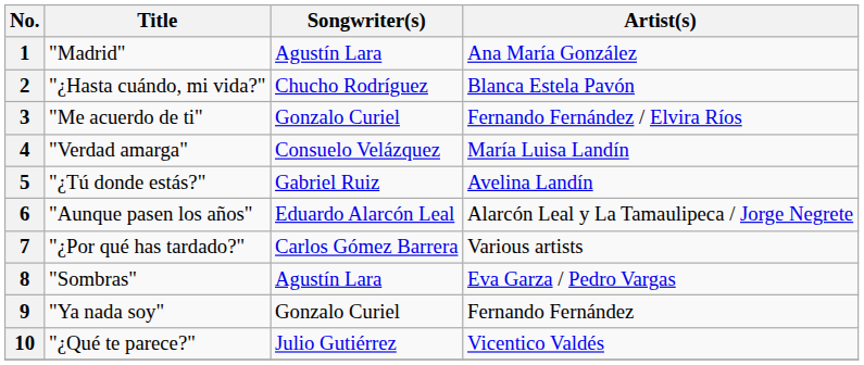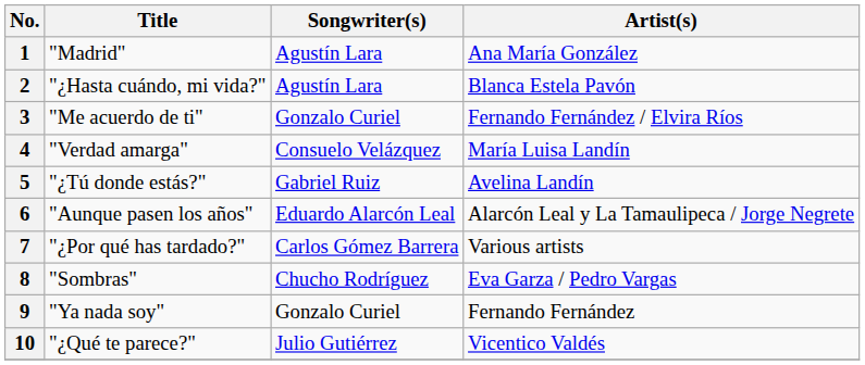2 | Songwriter(s): Chucho Rodríguez -> Agustín Lara
8 | Songwriter(s): Agustín Lara -> Chucho Rodríguez
